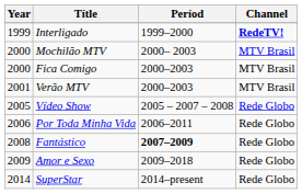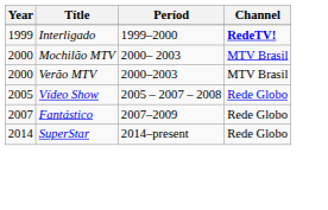- row: 2000 | Fica Comigo | 2000–2003 | MTV Brasil
Verão MTV | Year: 2001 -> 2000
- row: 2006 | Por Toda Minha Vida | 2006–2011 | Rede Globo
Fantástico | Year: 2008 -> 2007
Fantástico | Períod: bold -> normal
- row: 2009 | Amor e Sexo | 2009–2018 | Rede Globo
